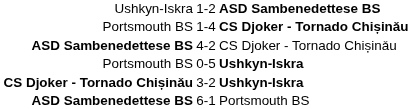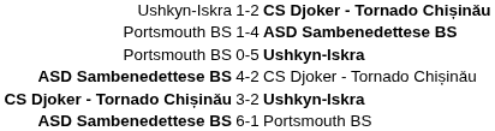1-2 | column 3: ASD Sambenedettese BS -> CS Djoker - Tornado Chișinǎu
1-4 | column 3: CS Djoker - Tornado Chișinǎu -> ASD Sambenedettese BS
rows swapped: 0-5 <-> 4-2
